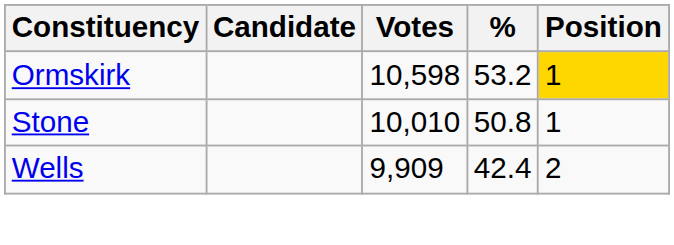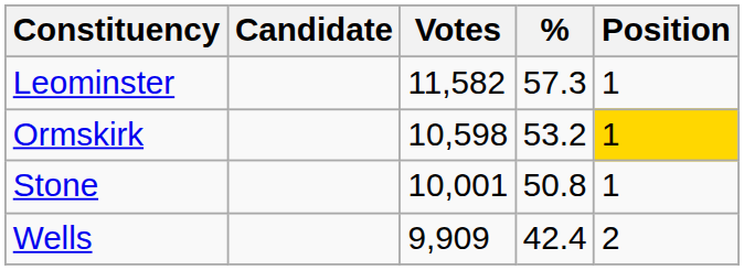+ row: Leominster | 11,582 | 57.3 | 1
Stone | Votes: 10,010 -> 10,001
